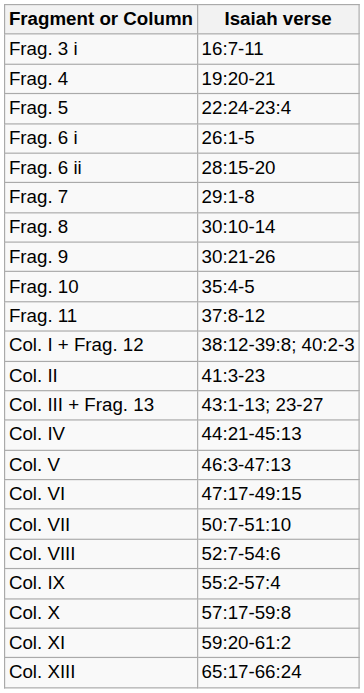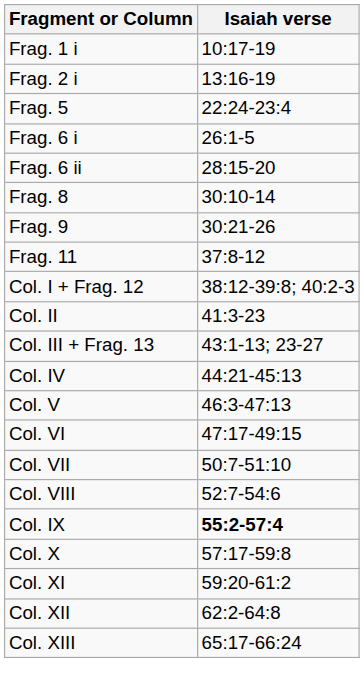+ row: Frag. 1 i | 10:17-19
+ row: Frag. 2 i | 13:16-19
- row: Frag. 3 i | 16:7-11
- row: Frag. 4 | 19:20-21
- row: Frag. 7 | 29:1-8
- row: Frag. 10 | 35:4-5
Col. IX | Isaiah verse: normal -> bold
+ row: Col. XII | 62:2-64:8
